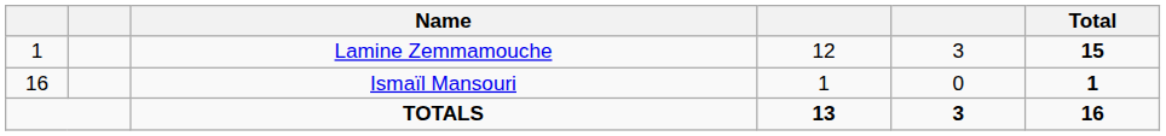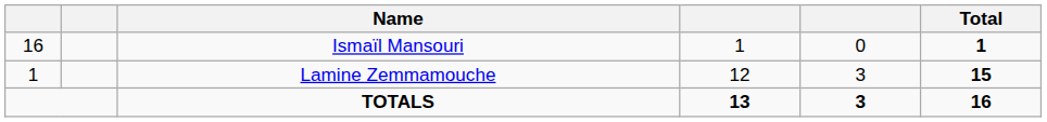rows swapped: Lamine Zemmamouche <-> Ismaïl Mansouri
